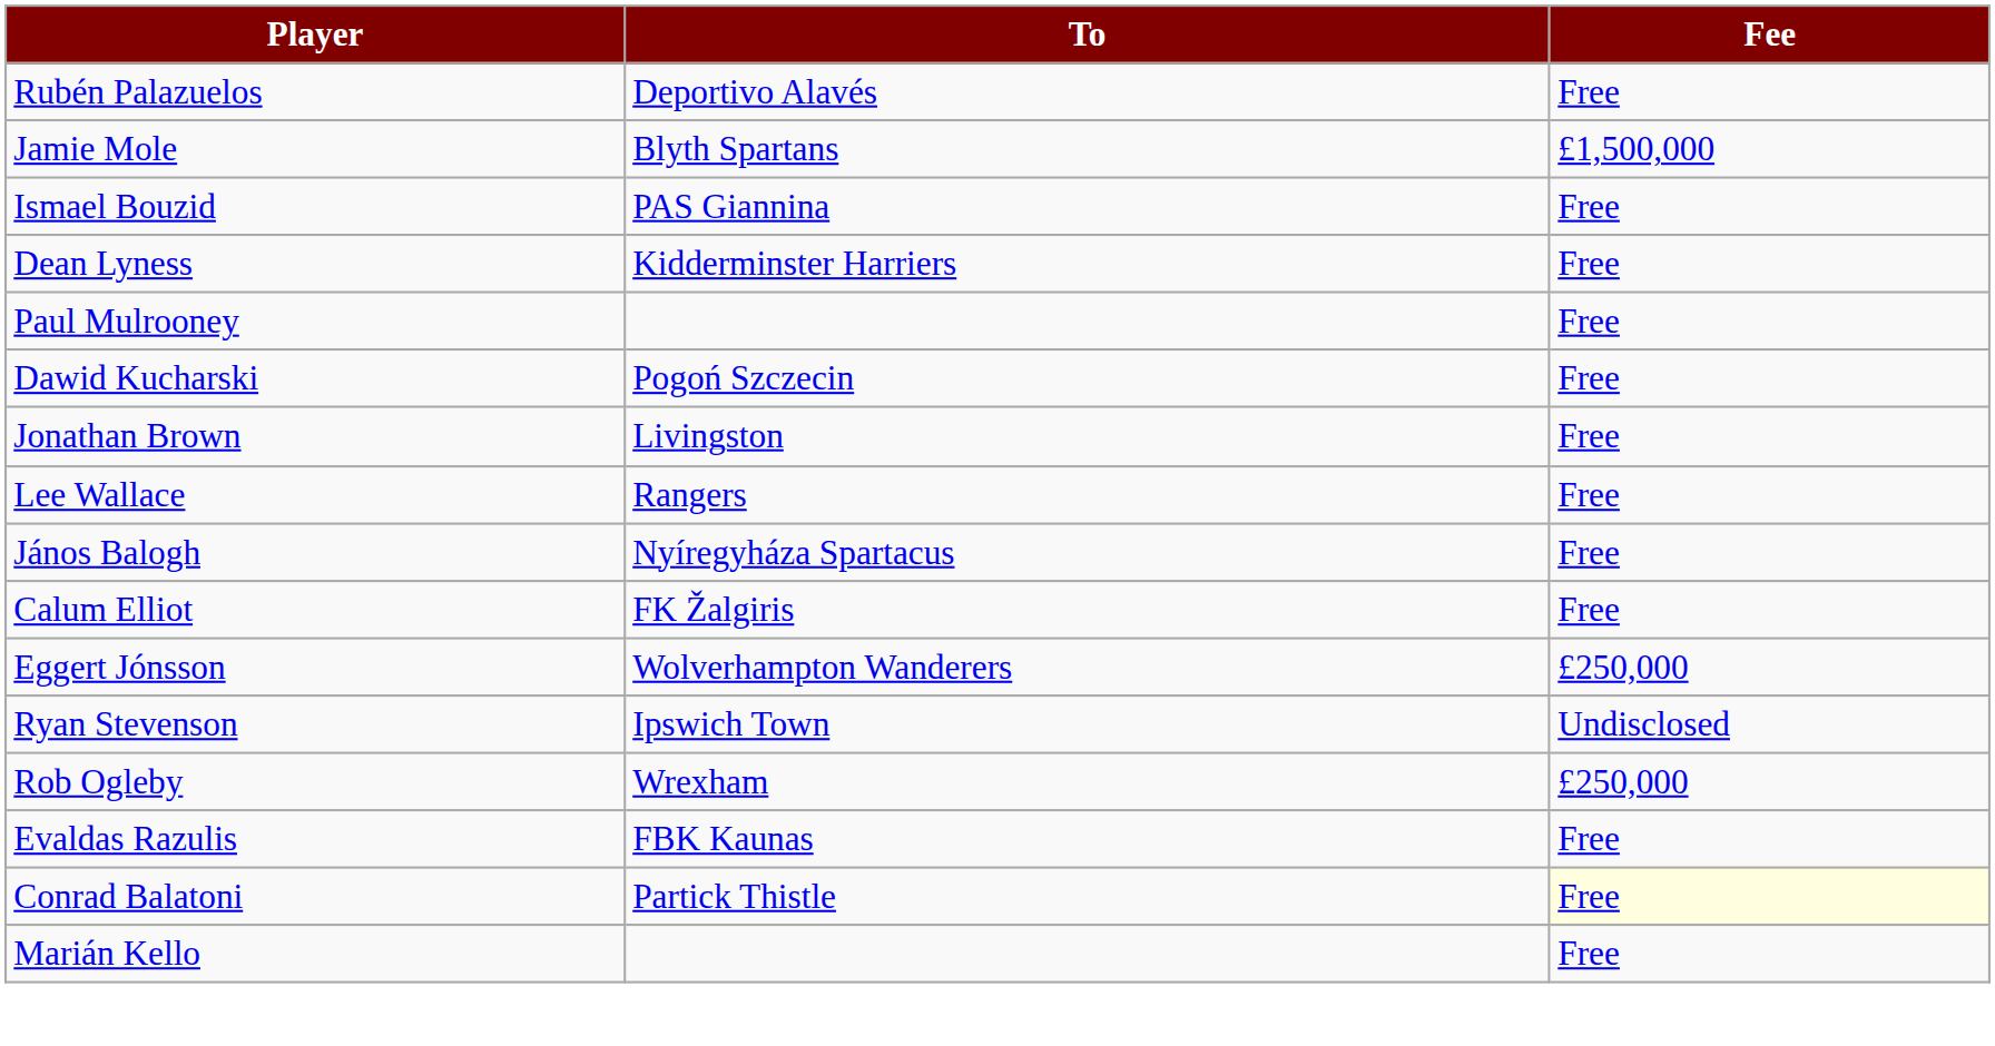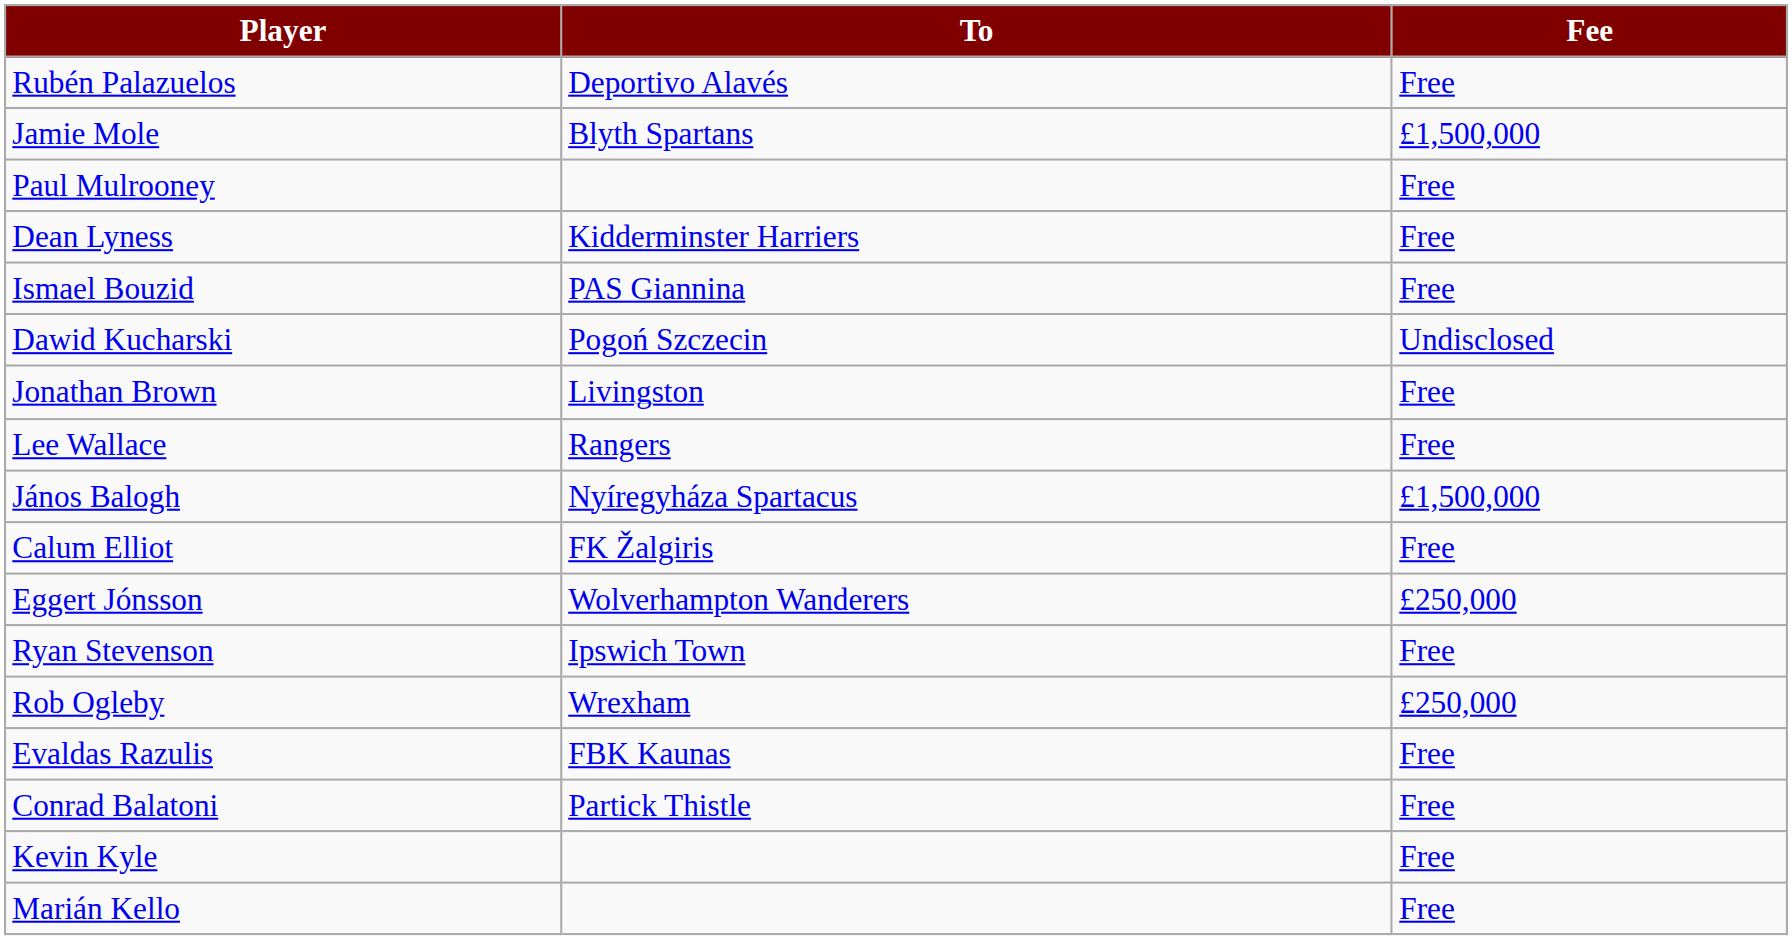rows swapped: Paul Mulrooney <-> Ismael Bouzid
Dawid Kucharski | Fee: Free -> Undisclosed
János Balogh | Fee: Free -> £1,500,000
Ryan Stevenson | Fee: Undisclosed -> Free
Conrad Balatoni | Fee: lightyellow background -> no background
+ row: Kevin Kyle | Free
